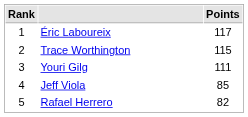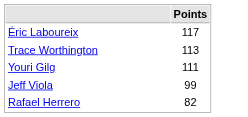- column: Rank | 1 | 2 | 3 | 4 | 5
Trace Worthington | Points: 115 -> 113
Jeff Viola | Points: 85 -> 99
